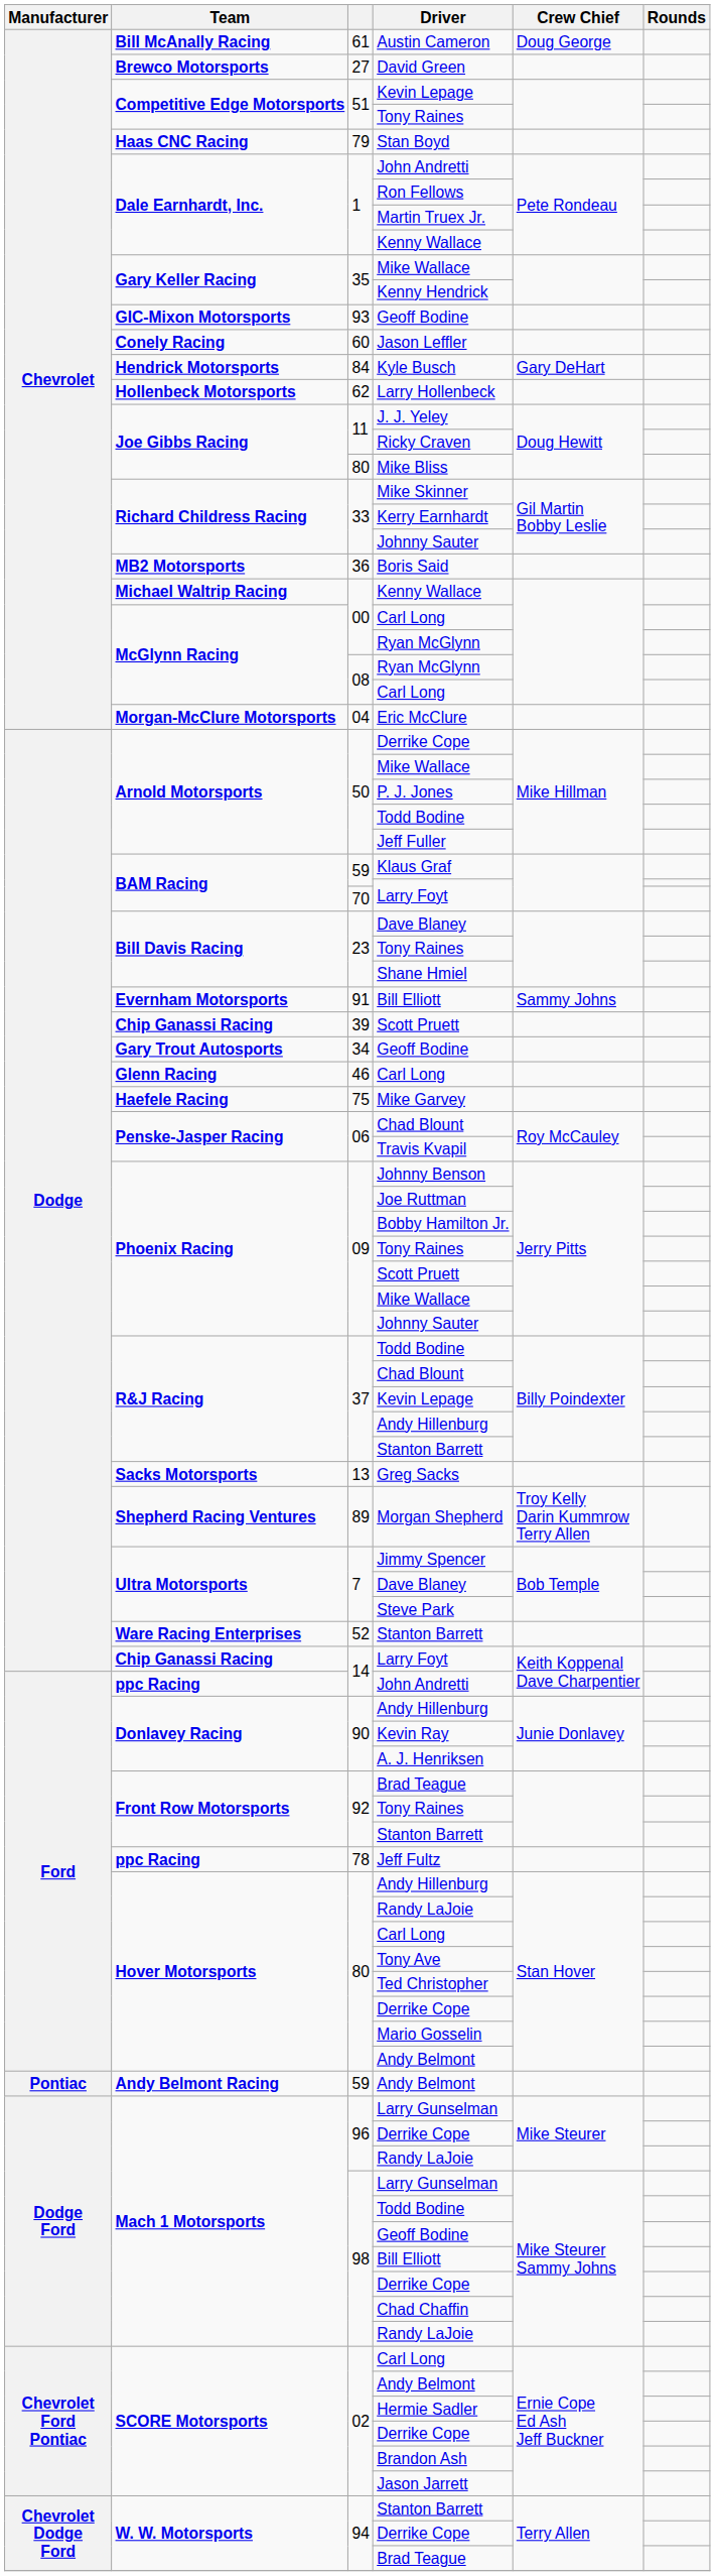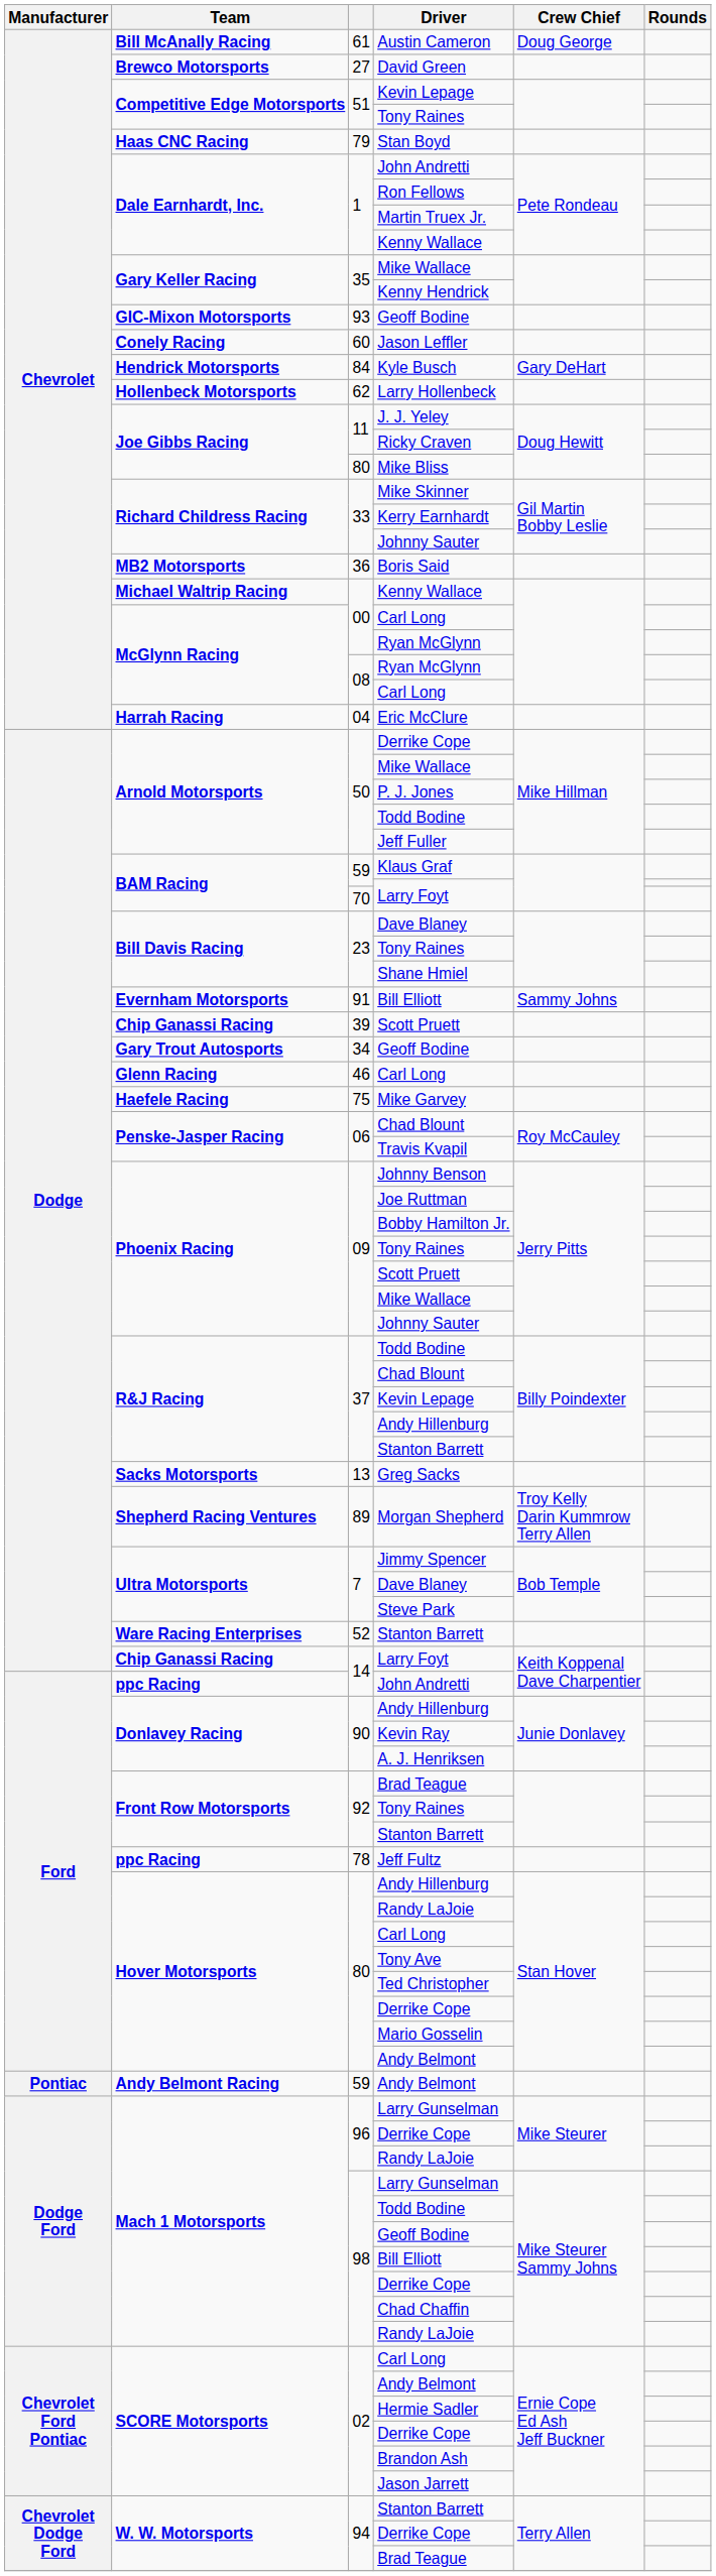Eric McClure | Team: Morgan-McClure Motorsports -> Harrah Racing
